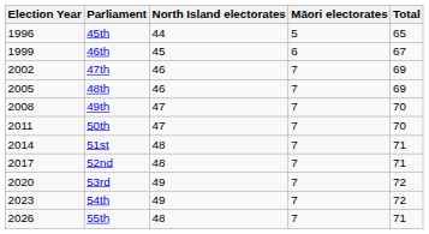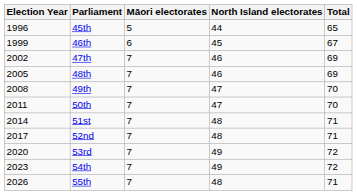columns swapped: North Island electorates <-> Māori electorates
